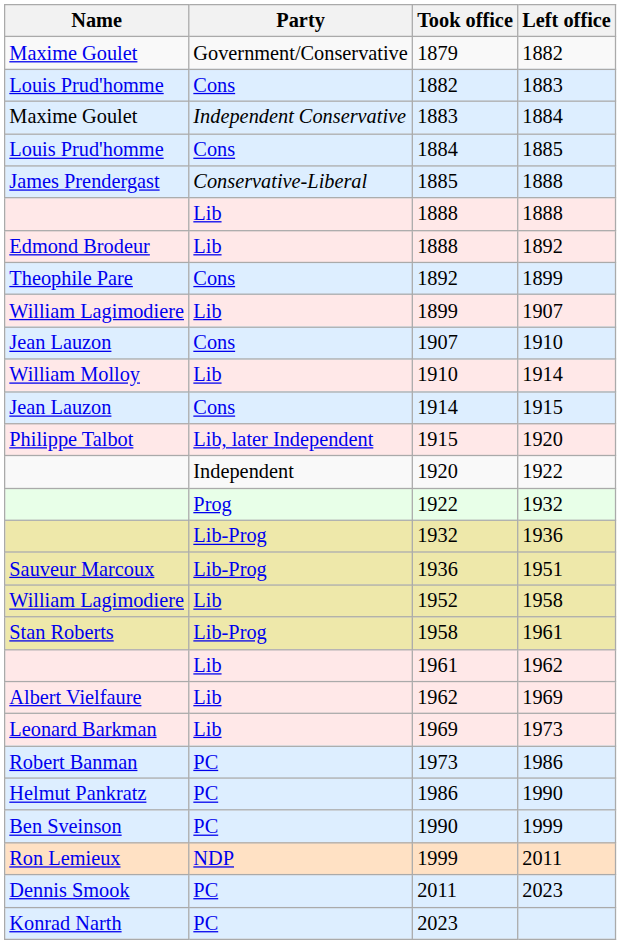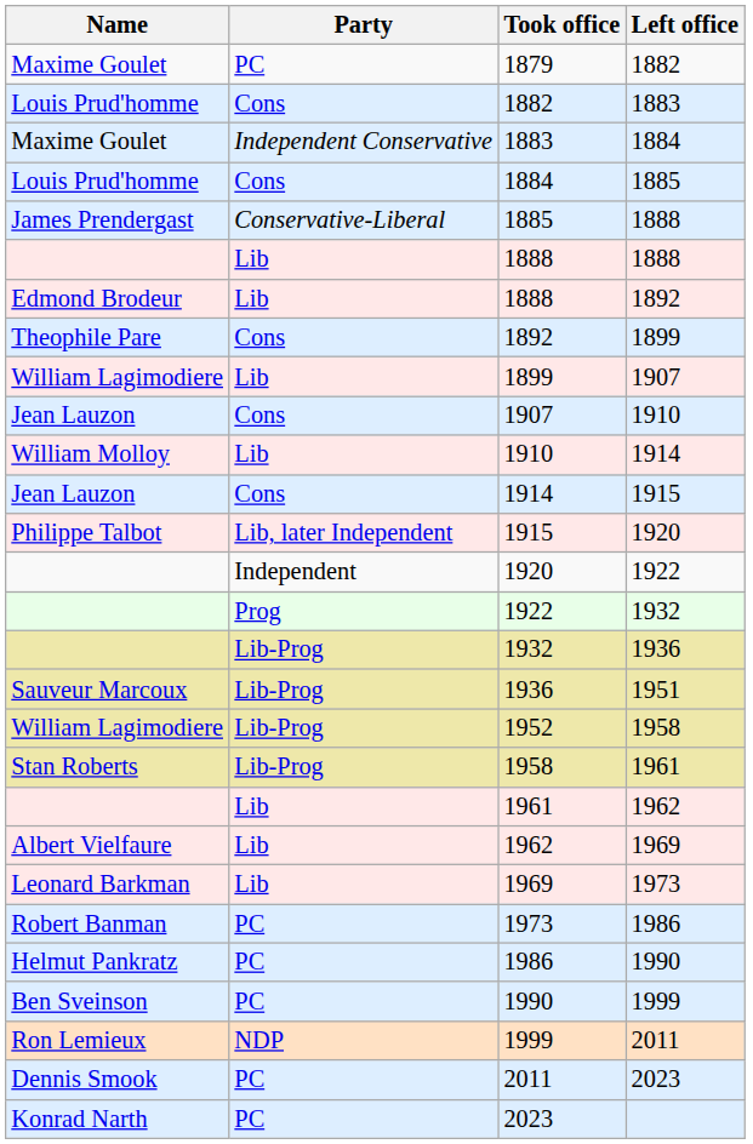1879 | Party: Government/Conservative -> PC
1952 | Party: Lib -> Lib-Prog
